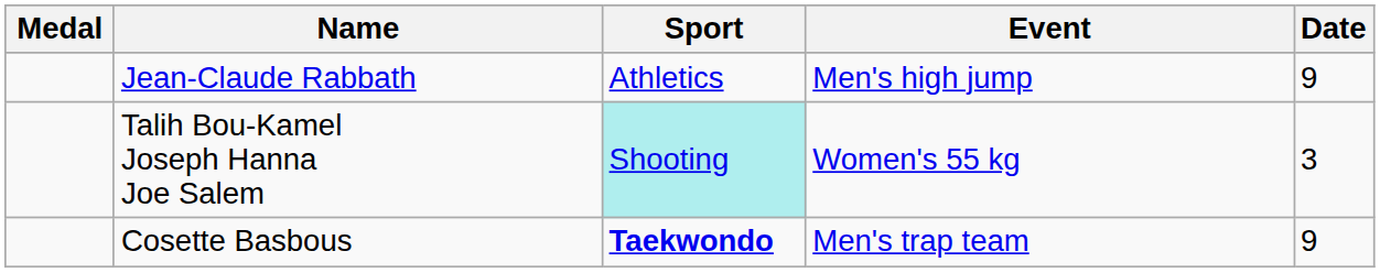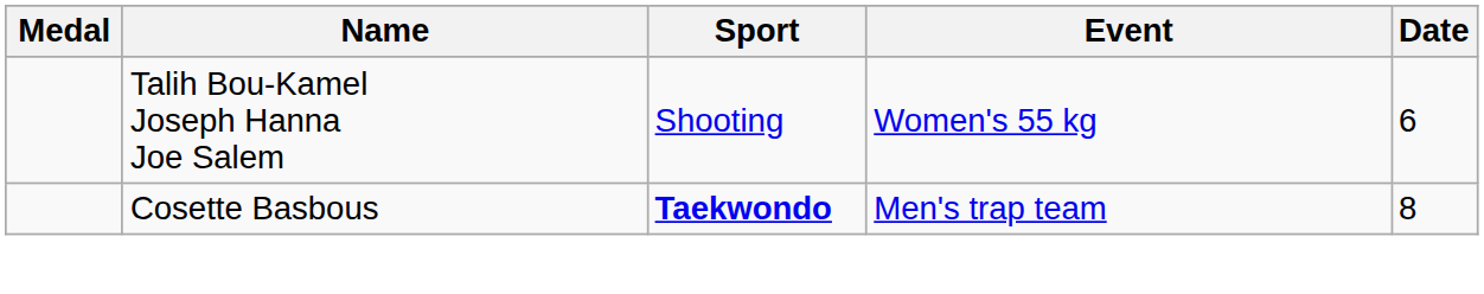- row: Jean-Claude Rabbath | Athletics | Men's high jump | 9
Talih Bou-Kamel Joseph Hanna Joe Salem | Sport: paleturquoise background -> no background
Talih Bou-Kamel Joseph Hanna Joe Salem | Date: 3 -> 6
Cosette Basbous | Date: 9 -> 8
